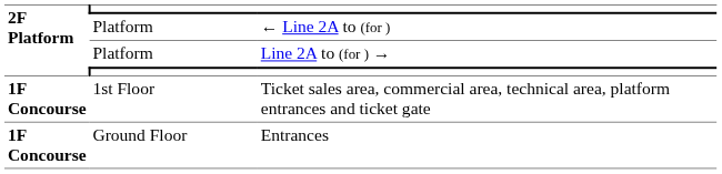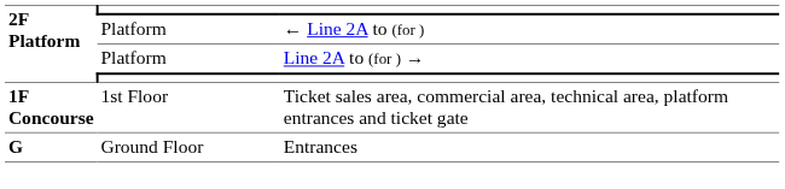Entrances | 2F Platform: 1F Concourse -> G
